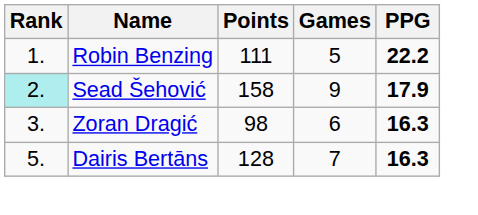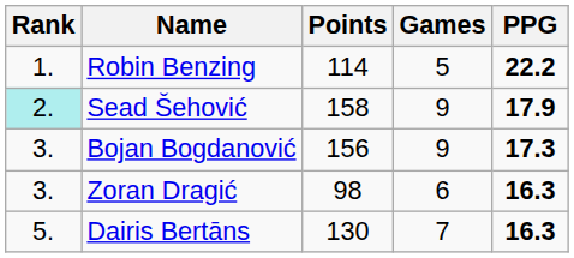Robin Benzing | Points: 111 -> 114
+ row: 3. | Bojan Bogdanović | 156 | 9 | 17.3
Dairis Bertāns | Points: 128 -> 130
